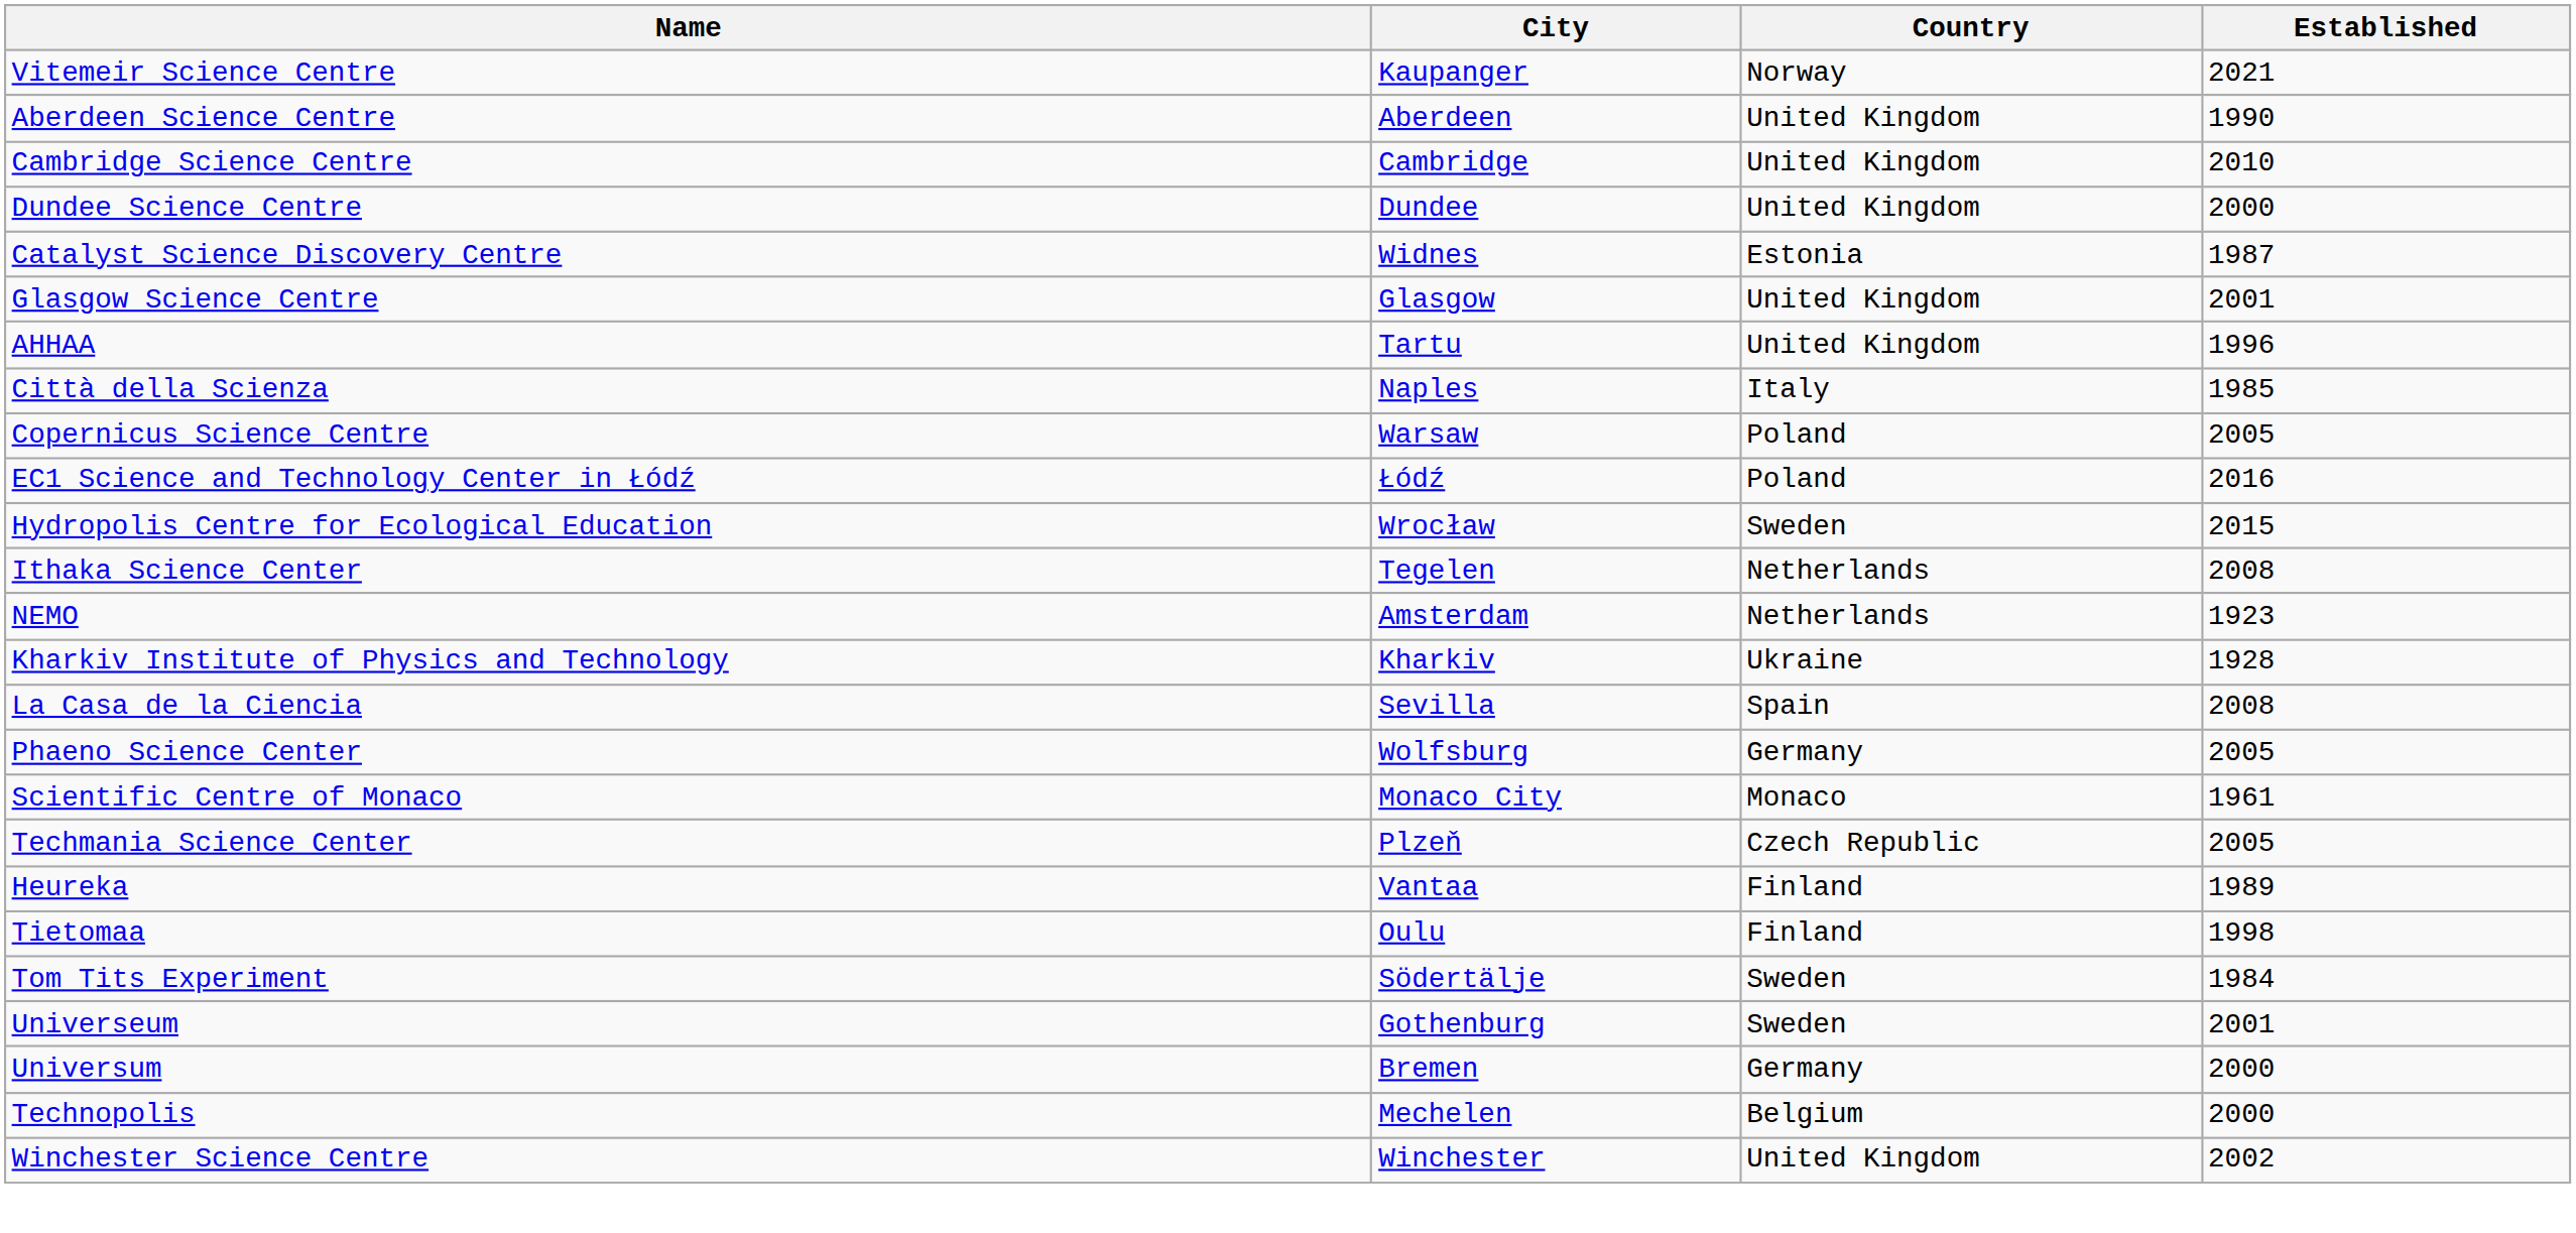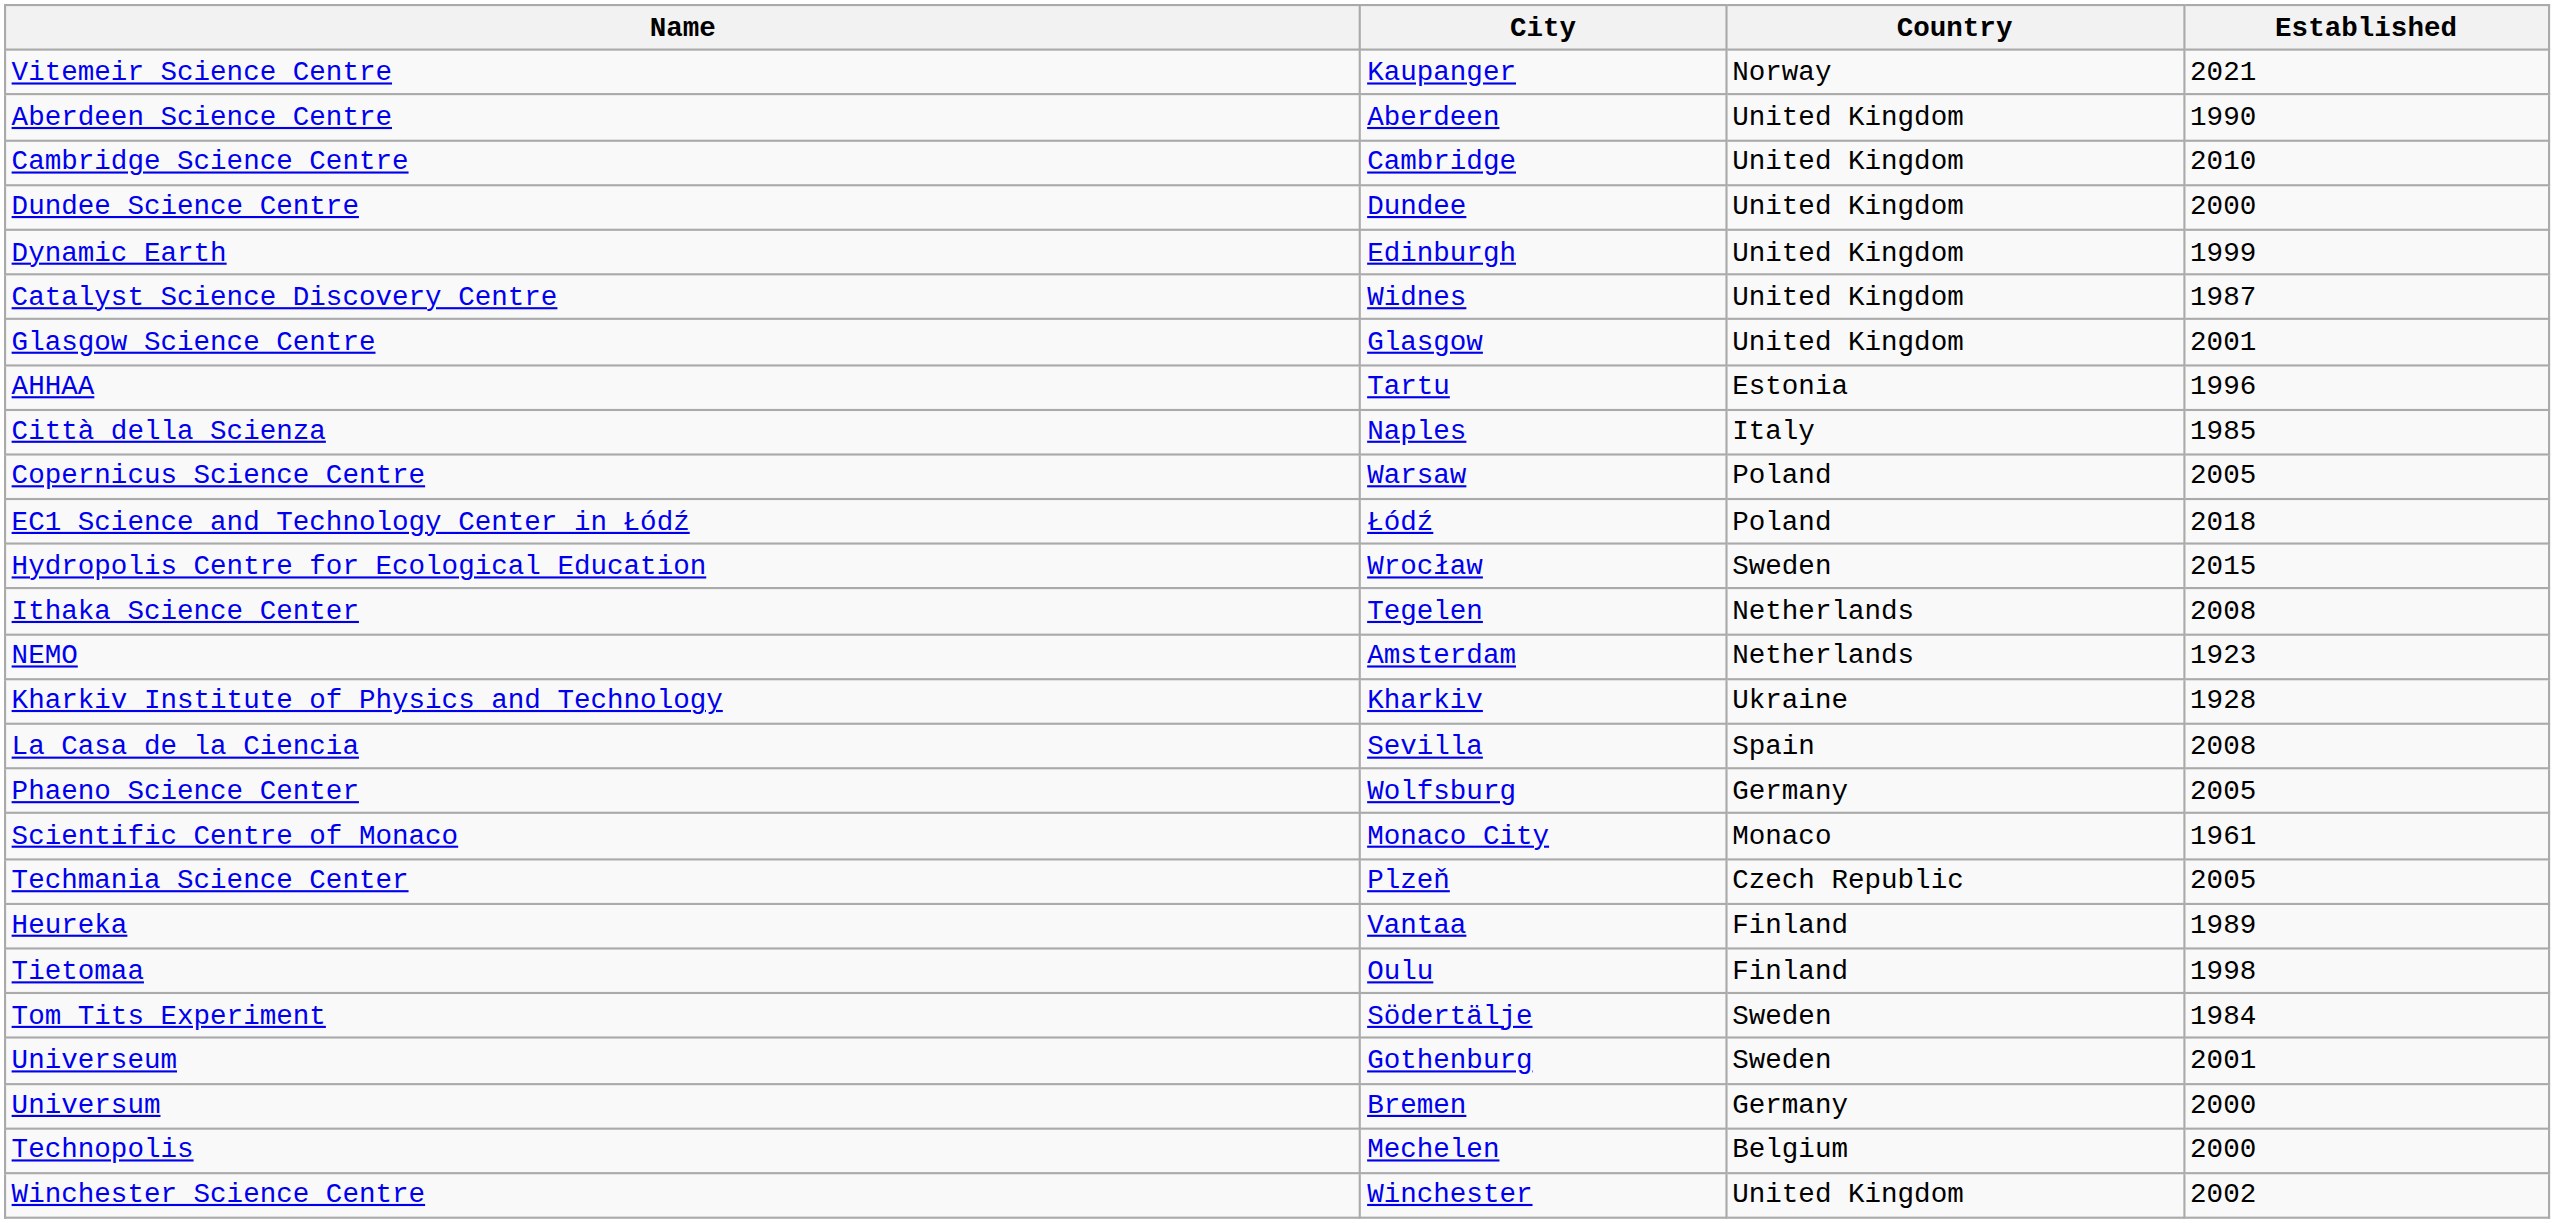+ row: Dynamic Earth | Edinburgh | United Kingdom | 1999
Catalyst Science Discovery Centre | Country: Estonia -> United Kingdom
AHHAA | Country: United Kingdom -> Estonia
EC1 Science and Technology Center in Łódź | Established: 2016 -> 2018
